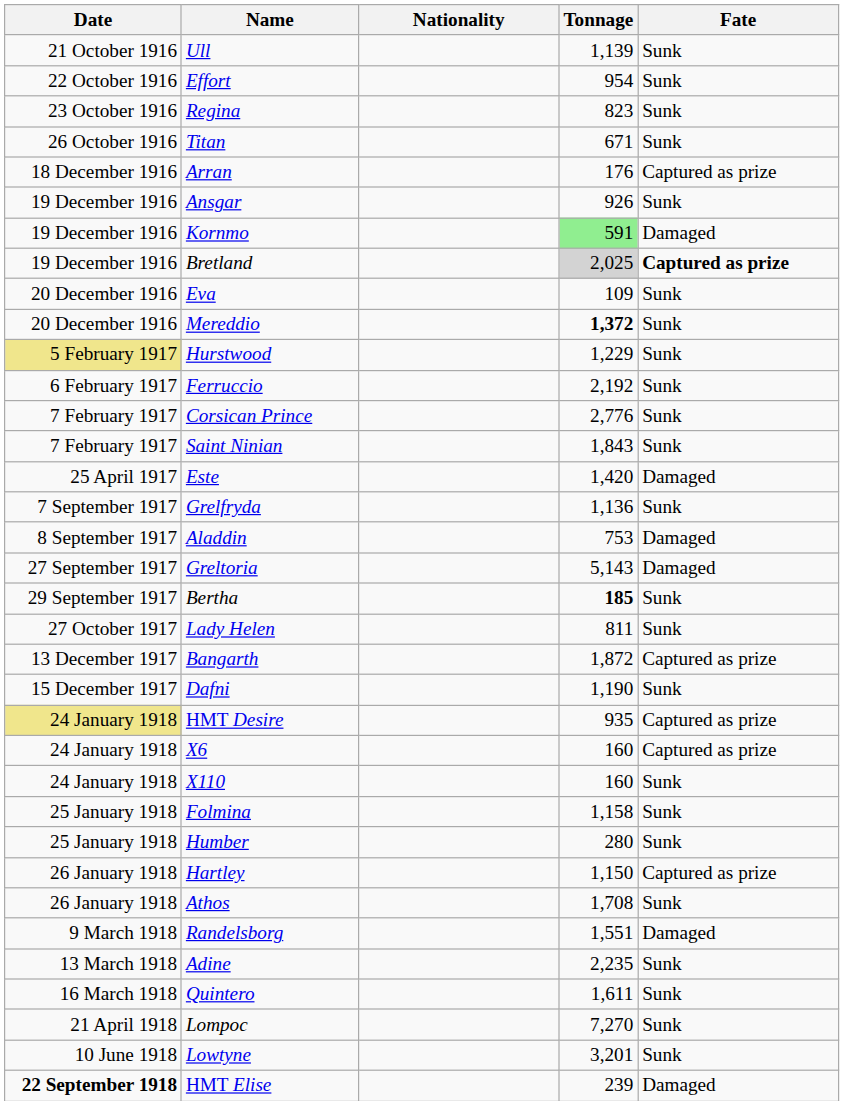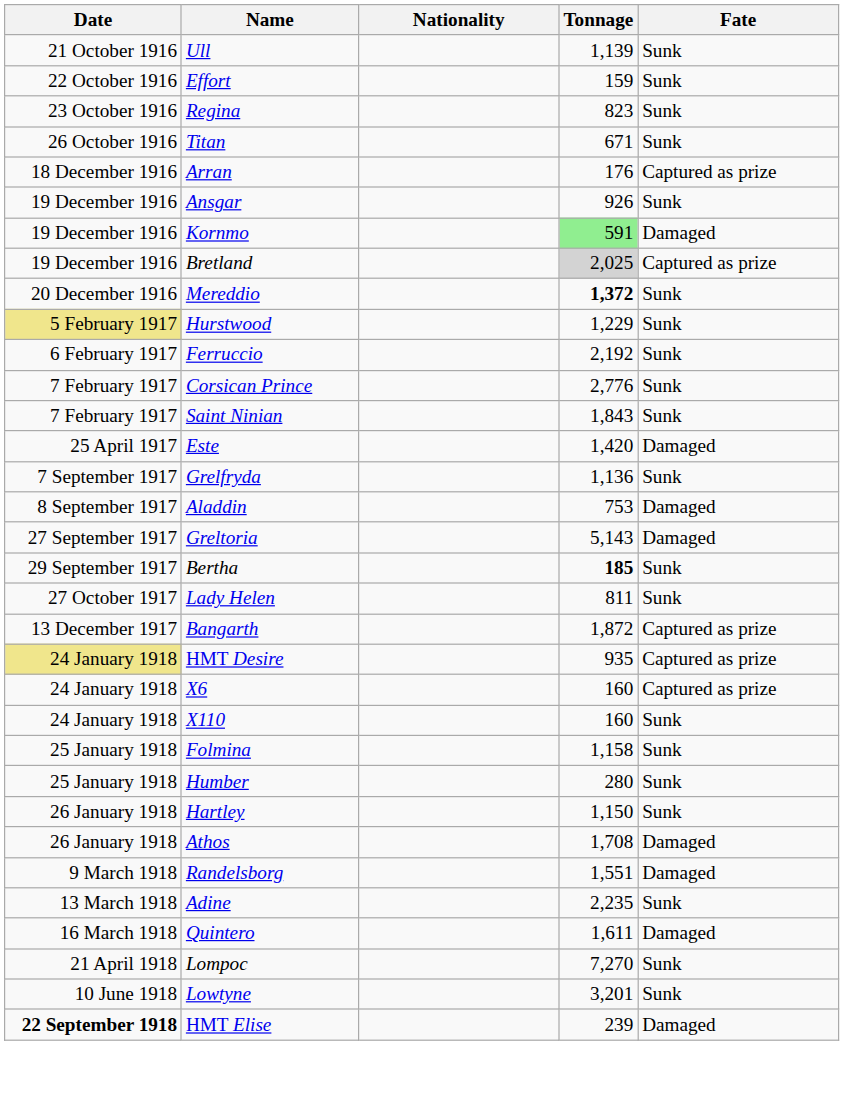Effort | Tonnage: 954 -> 159
Bretland | Fate: bold -> normal
- row: 20 December 1916 | Eva | 109 | Sunk
- row: 15 December 1917 | Dafni | 1,190 | Sunk
Hartley | Fate: Captured as prize -> Sunk
Athos | Fate: Sunk -> Damaged
Quintero | Fate: Sunk -> Damaged
